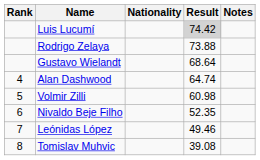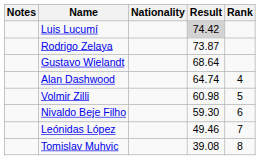columns swapped: Rank <-> Notes
Rodrigo Zelaya | Result: 73.88 -> 73.87
Nivaldo Beje Filho | Result: 52.35 -> 59.30
